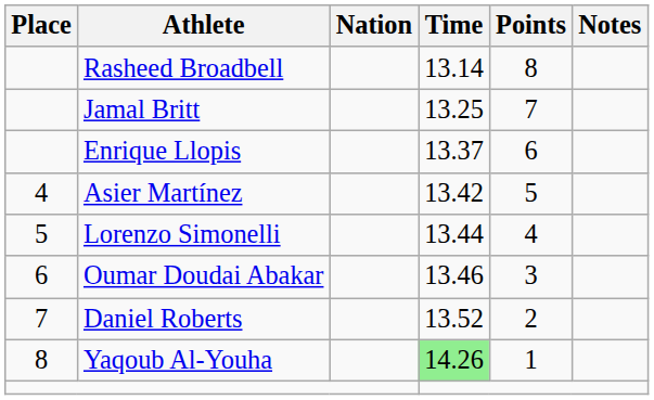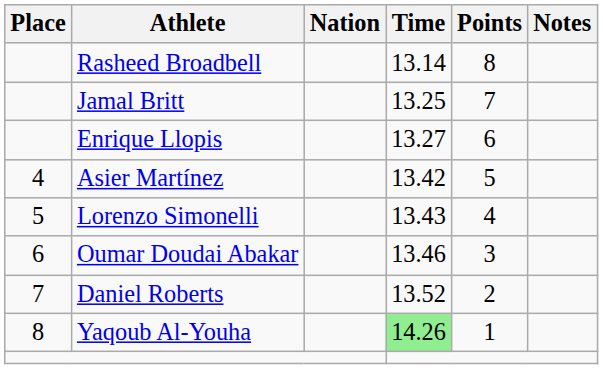Enrique Llopis | Time: 13.37 -> 13.27
Lorenzo Simonelli | Time: 13.44 -> 13.43
